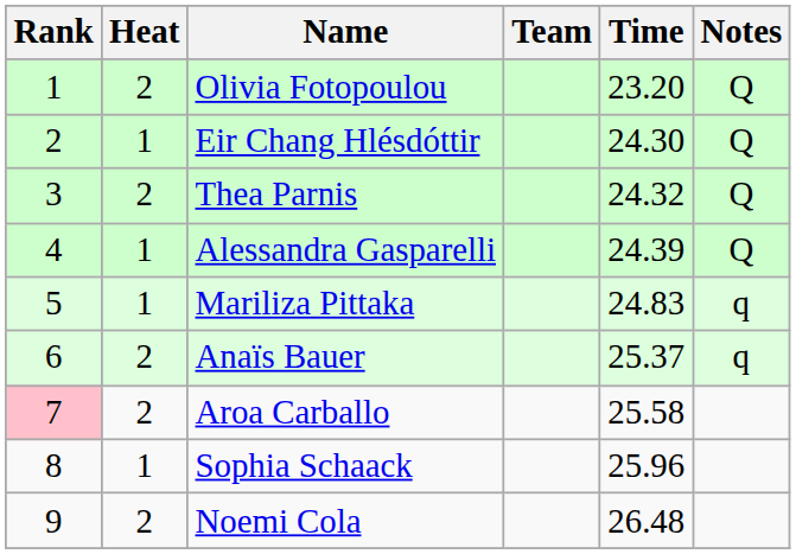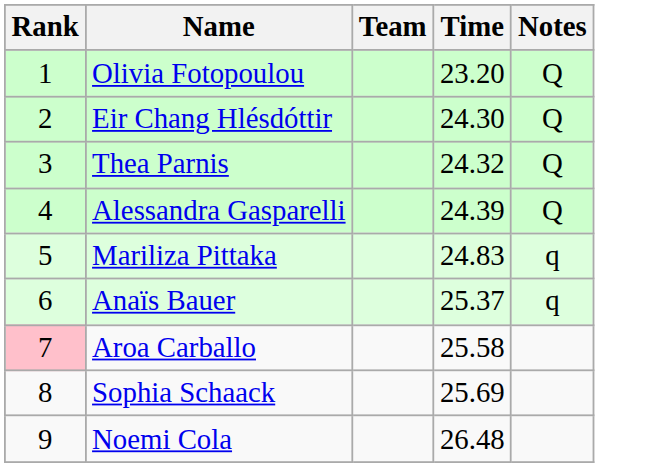- column: Heat | 2 | 1 | 2 | 1 | 1 | 2 | 2 | 1 | 2
Sophia Schaack | Time: 25.96 -> 25.69
